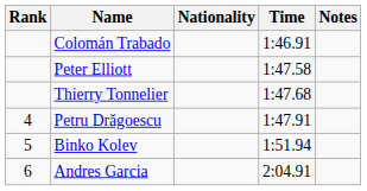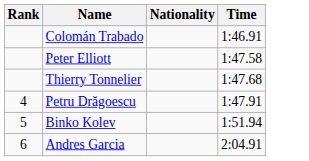- column: Notes
